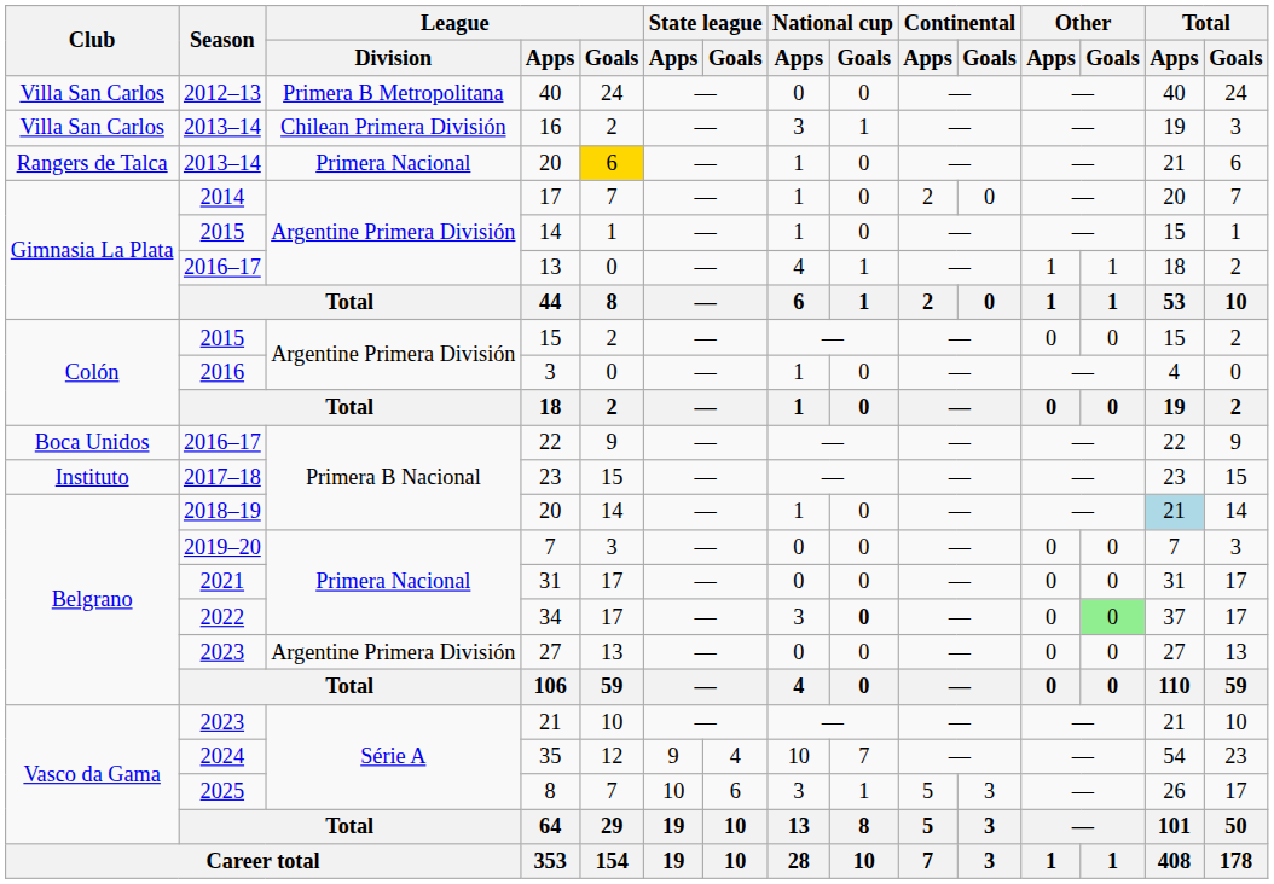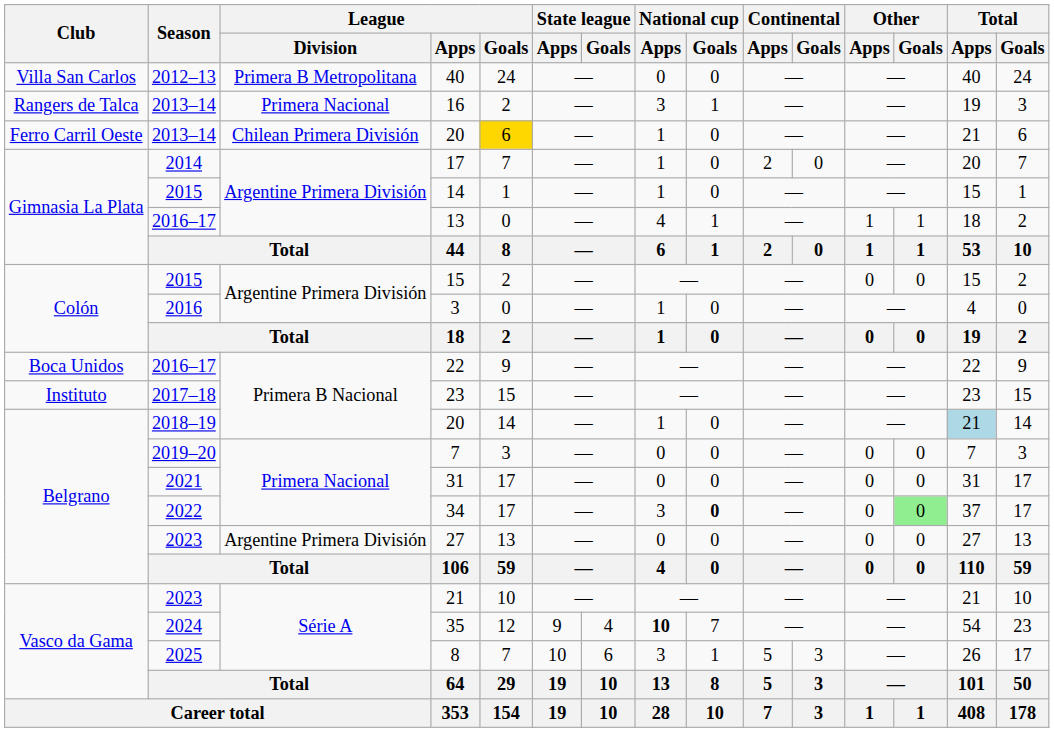16 | Club: Villa San Carlos -> Rangers de Talca
16 | League / Division: Chilean Primera División -> Primera Nacional
2013–14 / 20 | Club: Rangers de Talca -> Ferro Carril Oeste
2013–14 / 20 | League / Division: Primera Nacional -> Chilean Primera División
35 | National cup / Apps: normal -> bold
